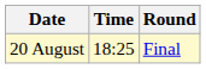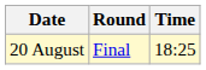columns swapped: Time <-> Round
